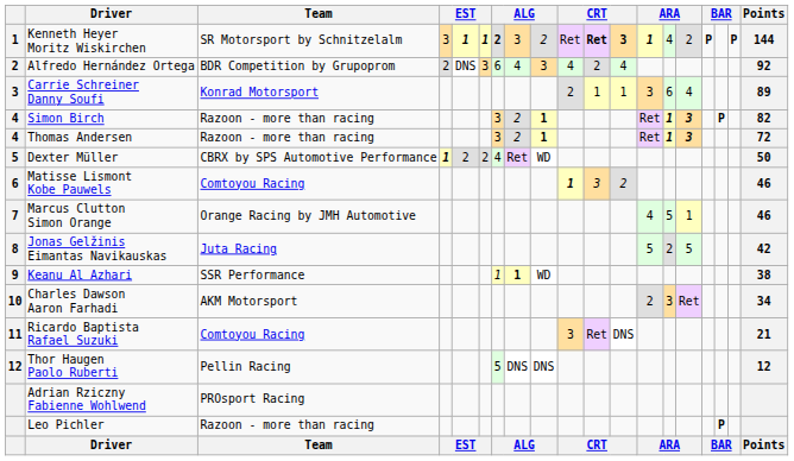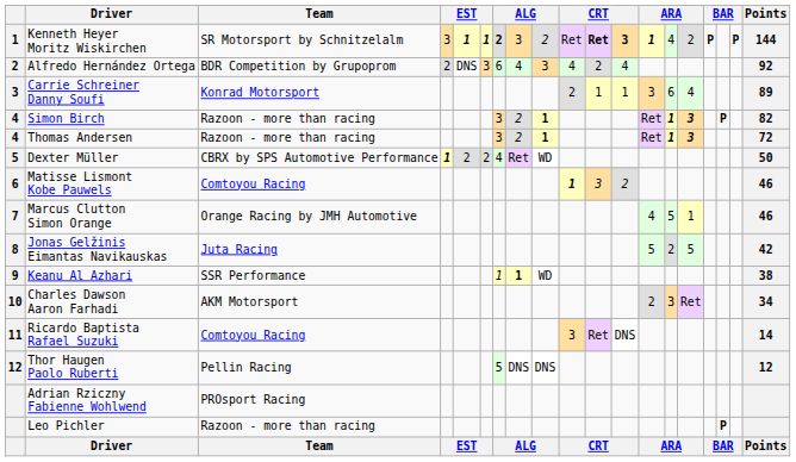Ricardo Baptista Rafael Suzuki | Points: 21 -> 14
